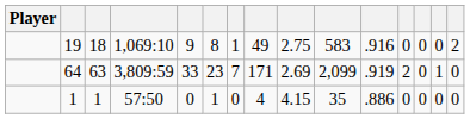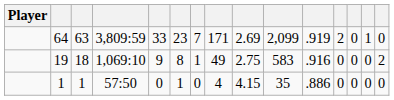rows swapped: 64 <-> 19
